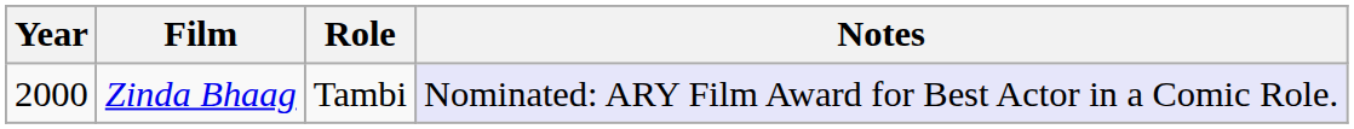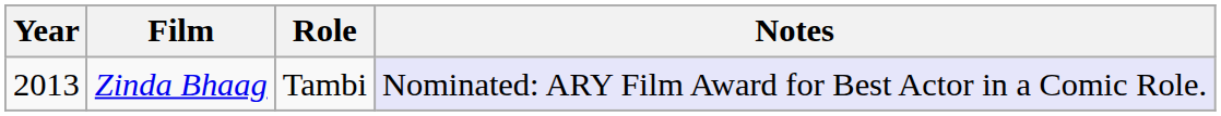Zinda Bhaag | Year: 2000 -> 2013
